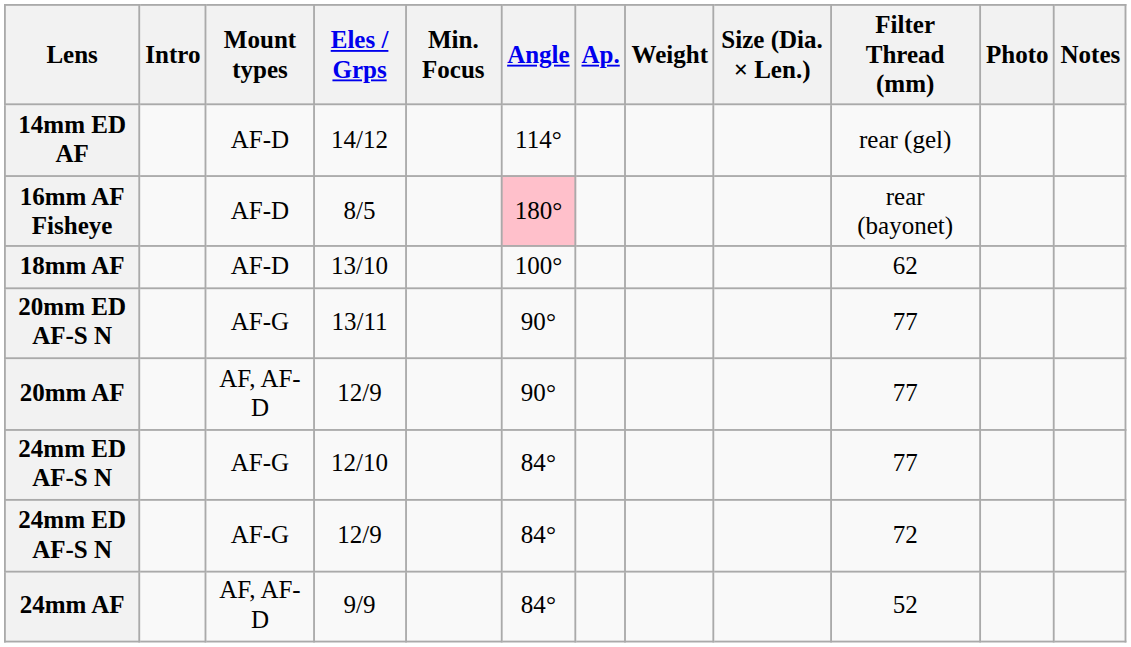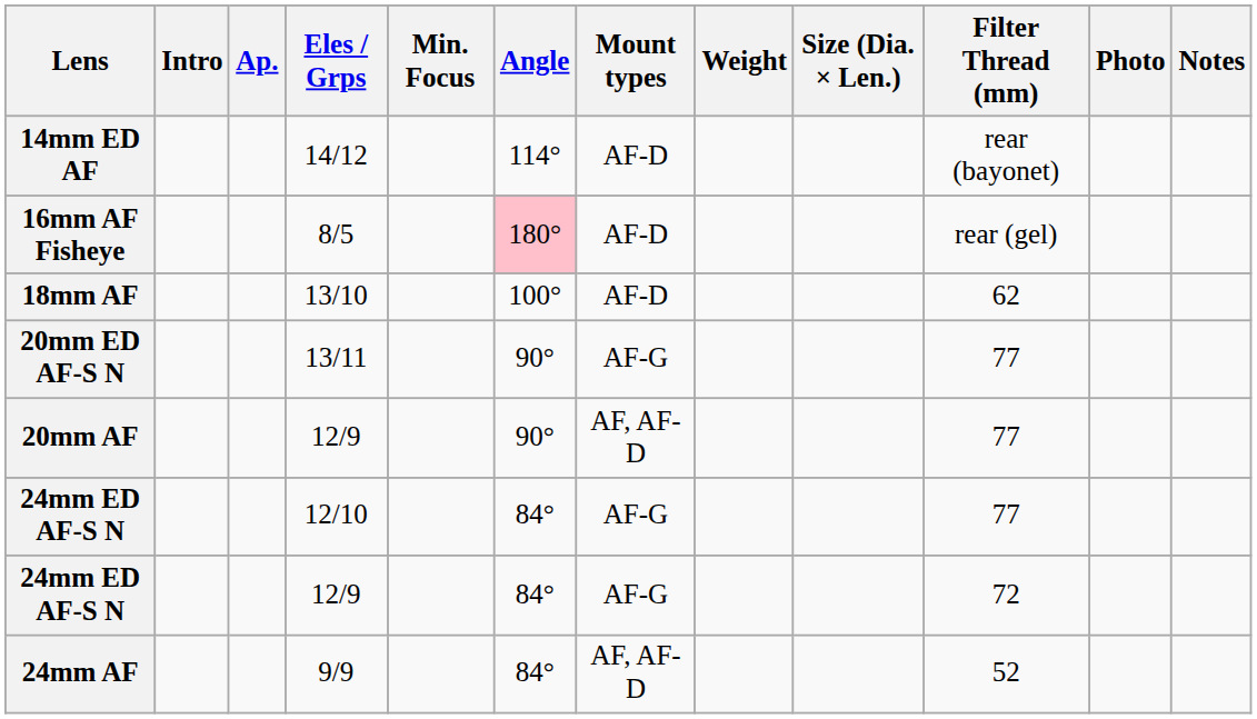columns swapped: Ap. <-> Mount types
14mm ED AF | Filter Thread (mm): rear (gel) -> rear (bayonet)
16mm AF Fisheye | Filter Thread (mm): rear (bayonet) -> rear (gel)
